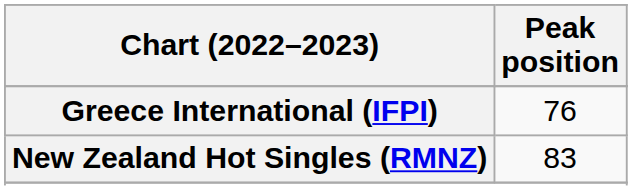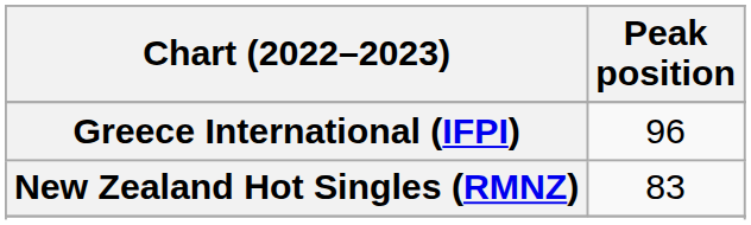Greece International (IFPI) | Peak position: 76 -> 96
